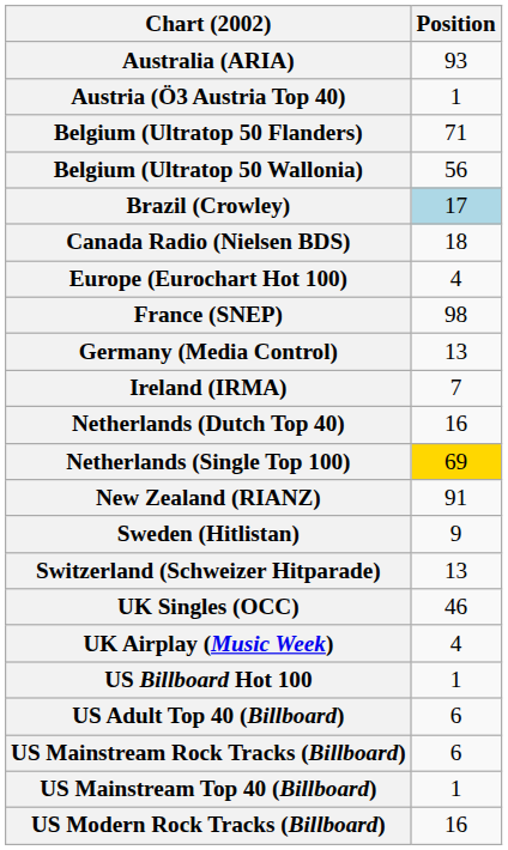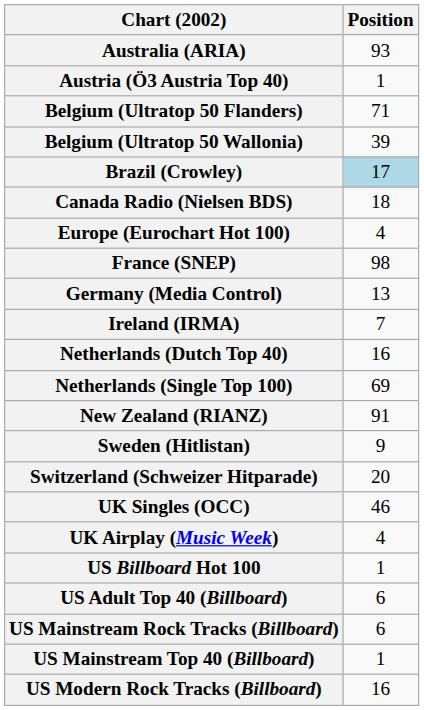Belgium (Ultratop 50 Wallonia) | Position: 56 -> 39
Netherlands (Single Top 100) | Position: gold background -> no background
Switzerland (Schweizer Hitparade) | Position: 13 -> 20
